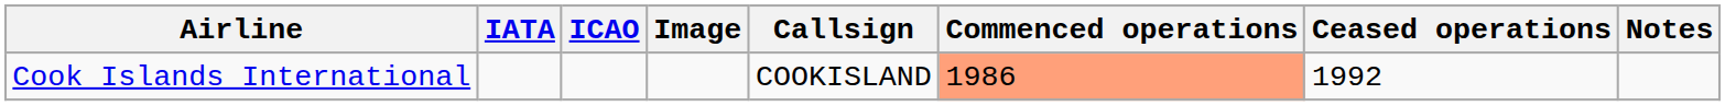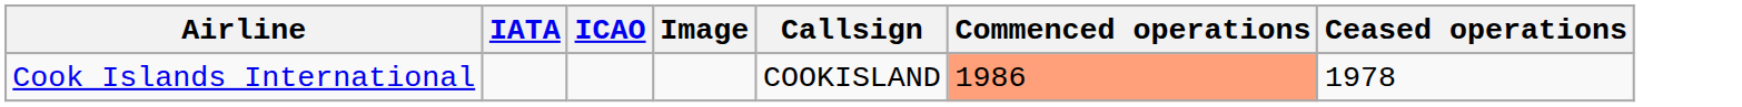- column: Notes
Cook Islands International | Ceased operations: 1992 -> 1978
